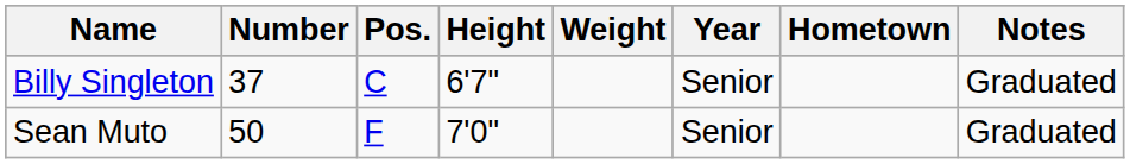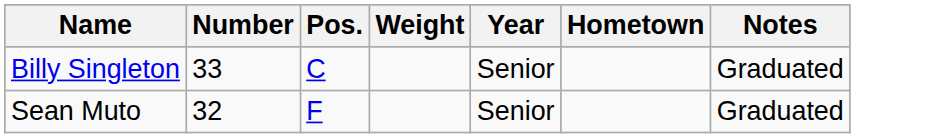- column: Height | 6'7" | 7'0"
Billy Singleton | Number: 37 -> 33
Sean Muto | Number: 50 -> 32
